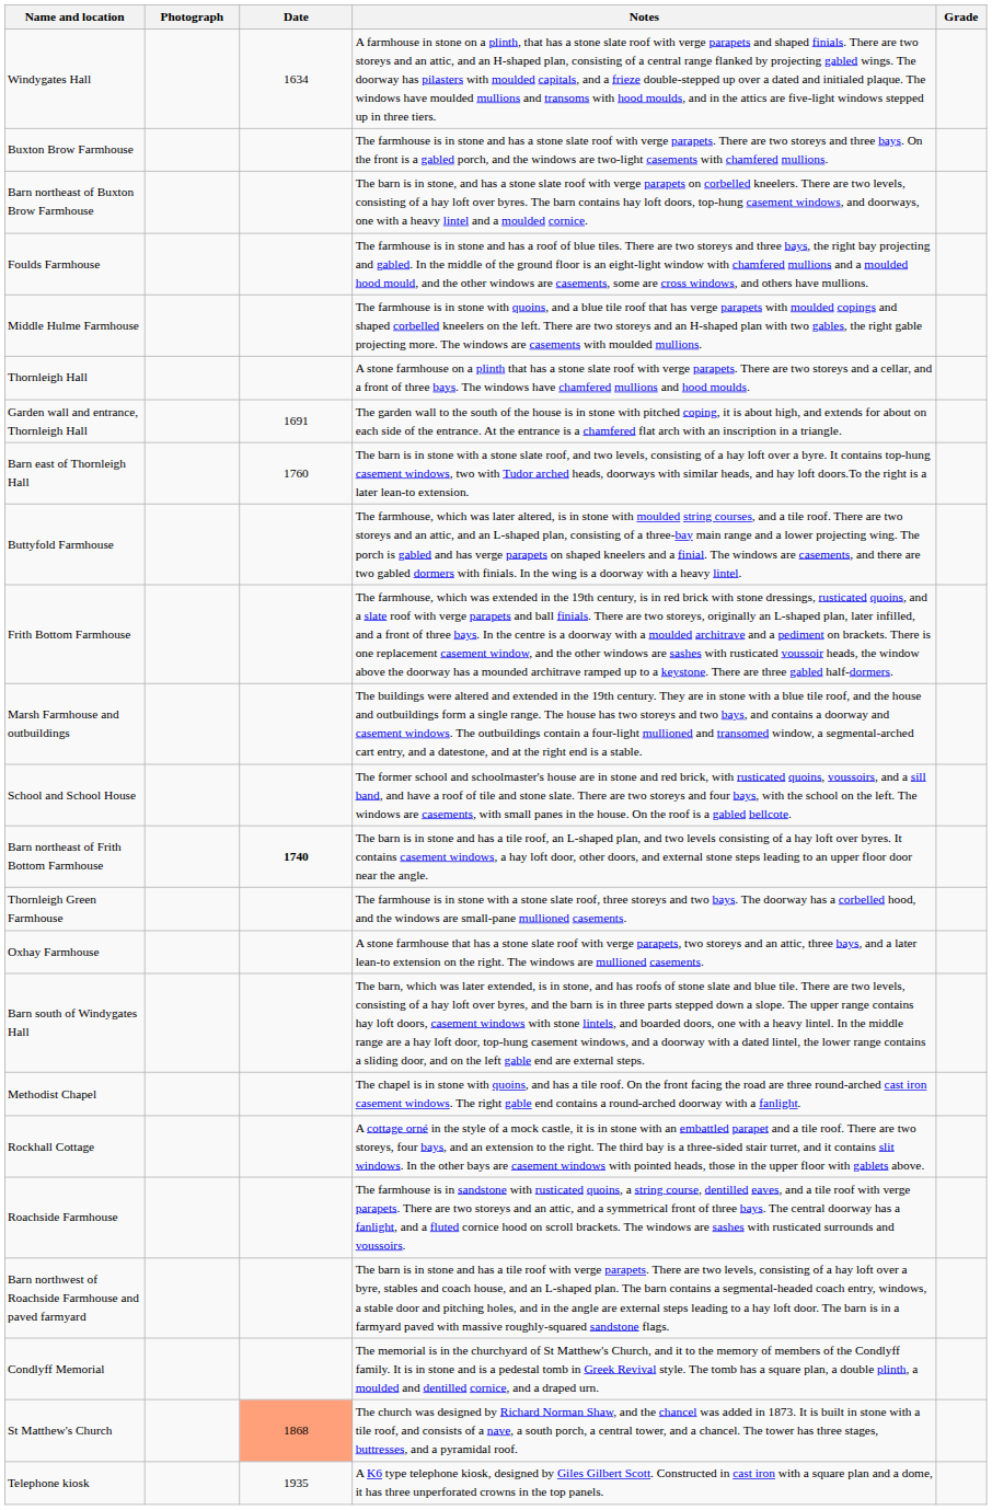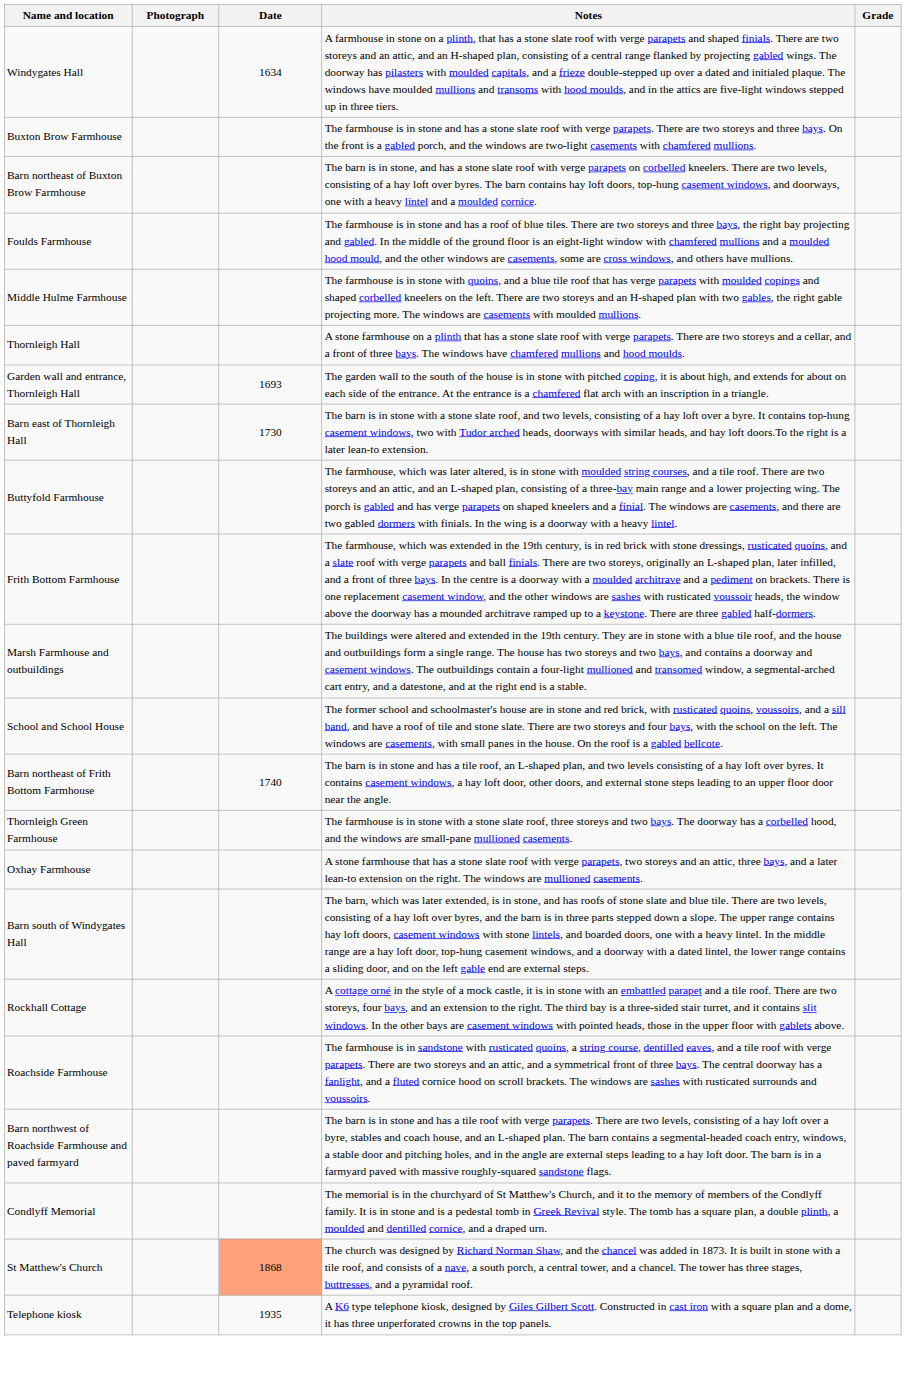Garden wall and entrance, Thornleigh Hall | Date: 1691 -> 1693
Barn east of Thornleigh Hall | Date: 1760 -> 1730
Barn northeast of Frith Bottom Farmhouse | Date: bold -> normal
- row: Methodist Chapel | The chapel is in stone with quoins, and has a tile roof. On the front facing the road are three round-arched cast iron casement windows. The right gable end contains a round-arched doorway with a fanlight.
